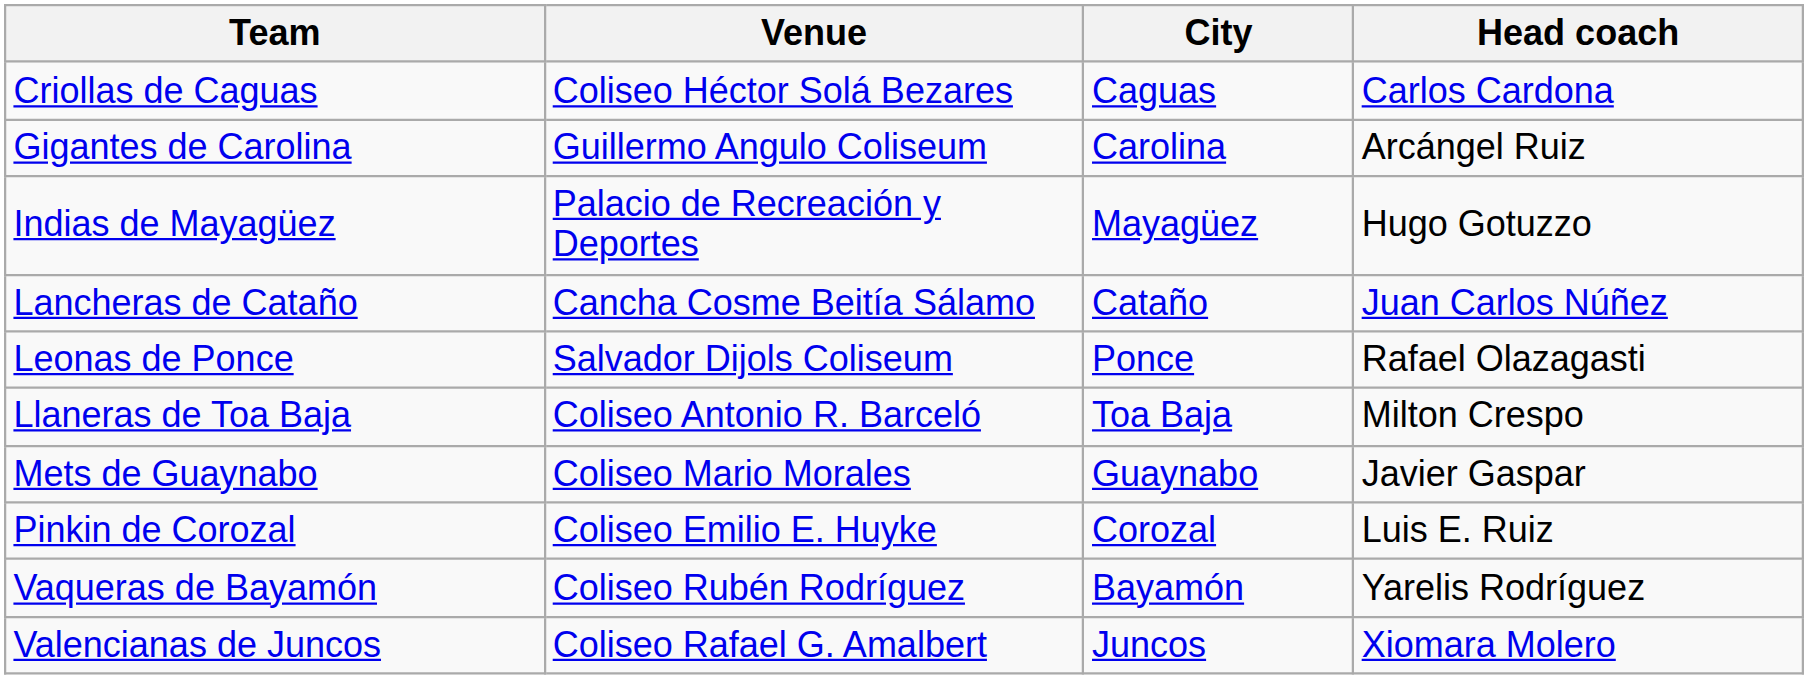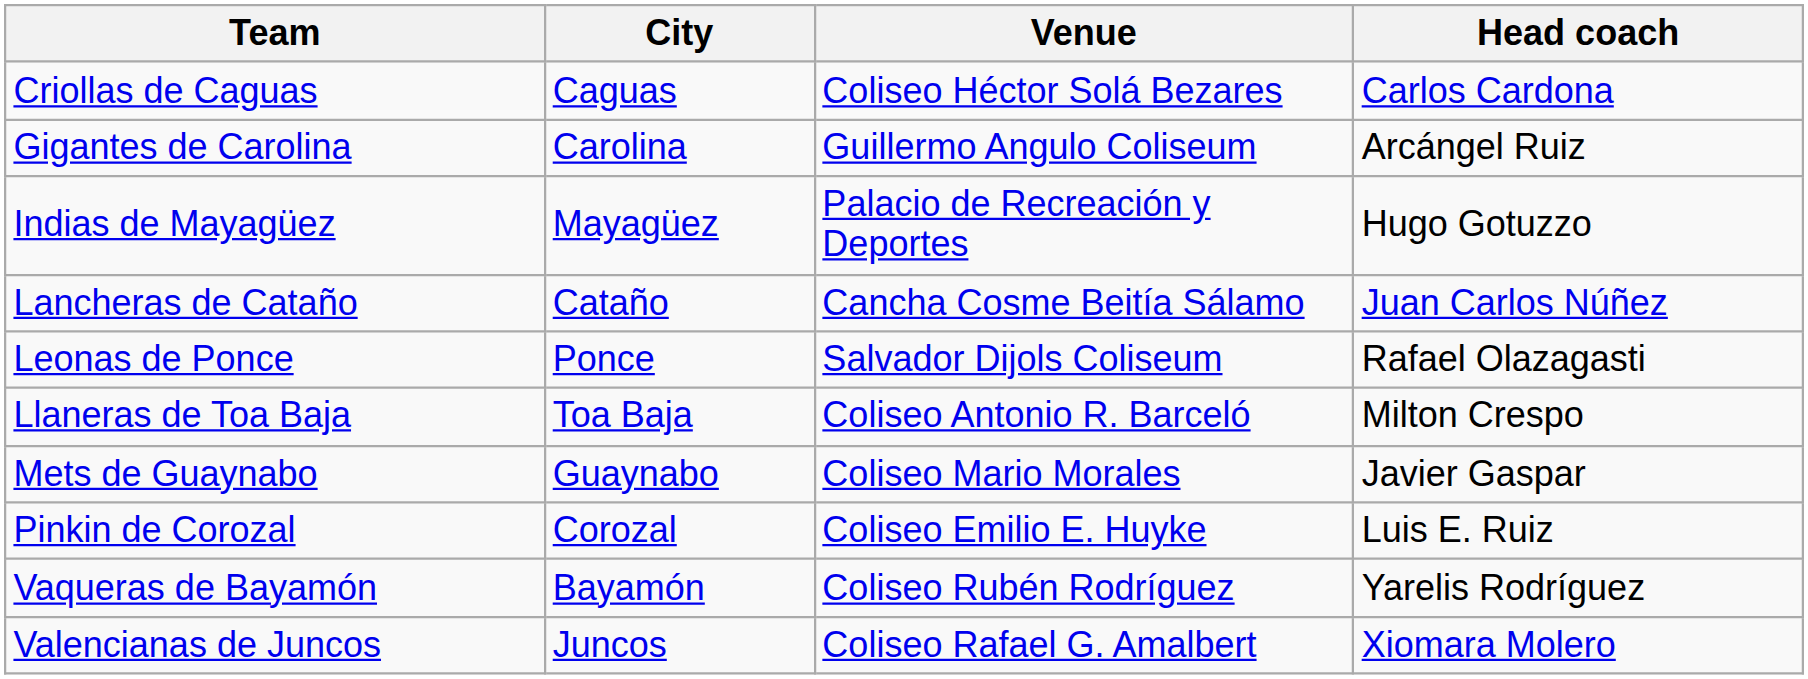columns swapped: City <-> Venue
